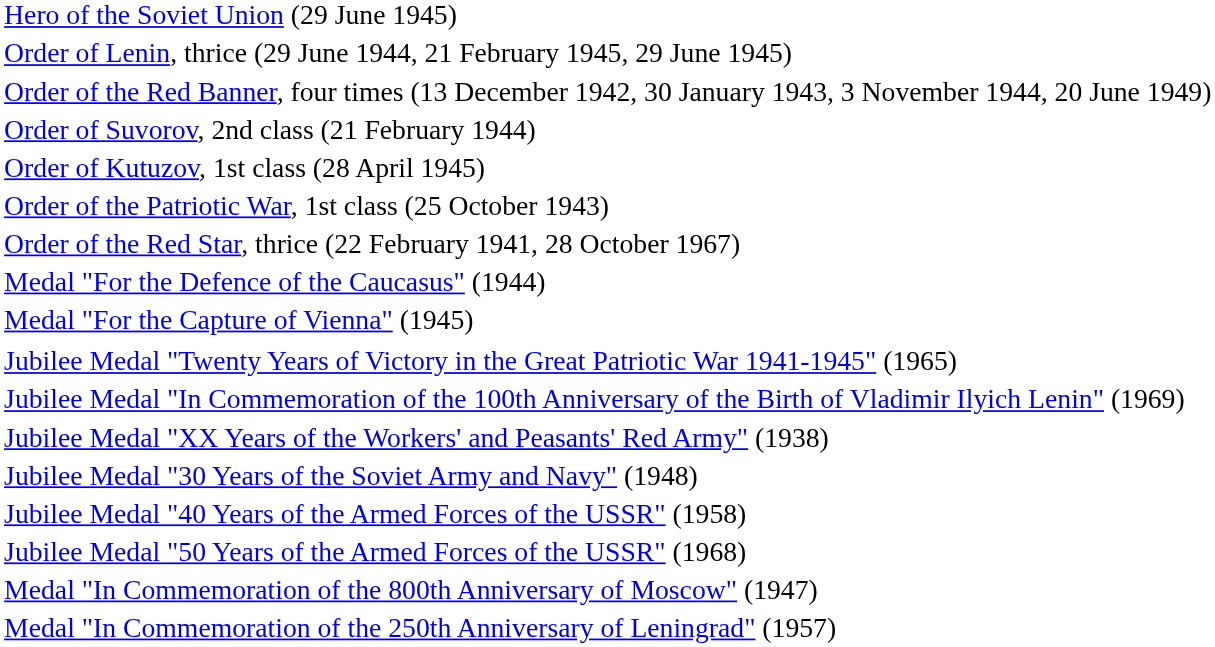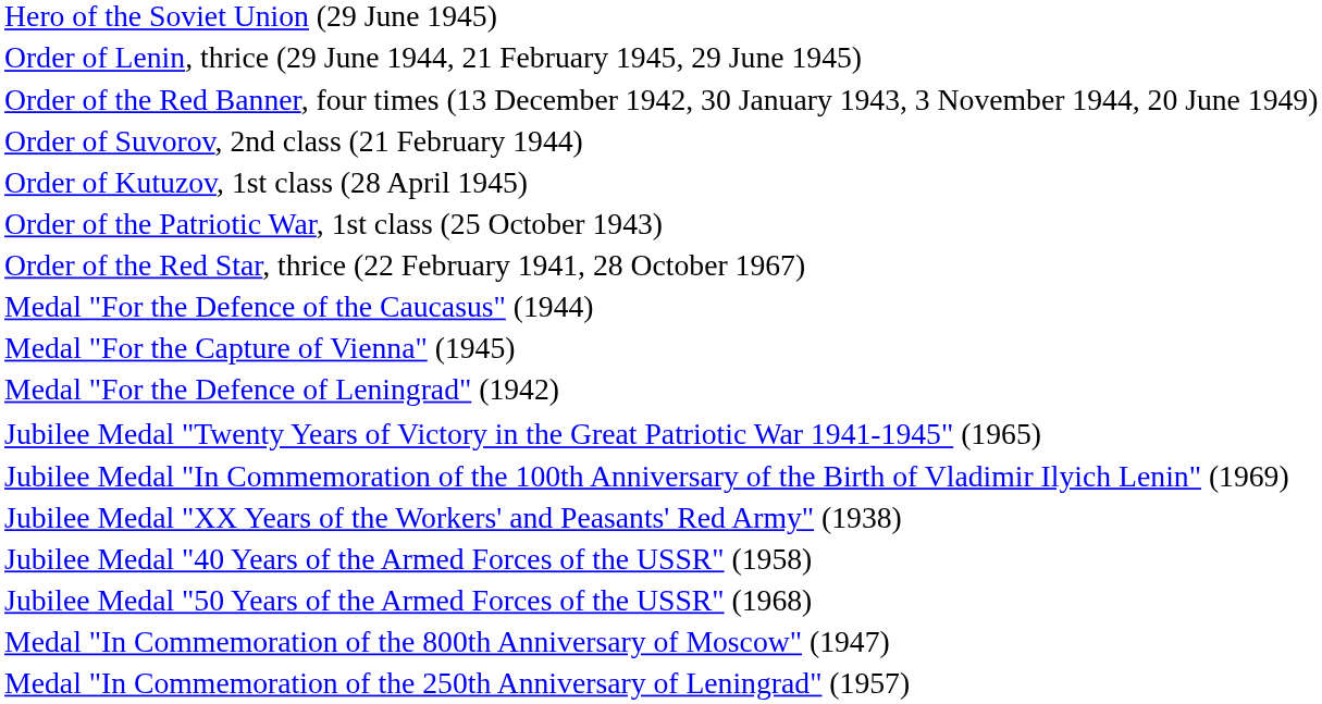+ row: Medal "For the Defence of Leningrad" (1942)
- row: Jubilee Medal "30 Years of the Soviet Army and Navy" (1948)
